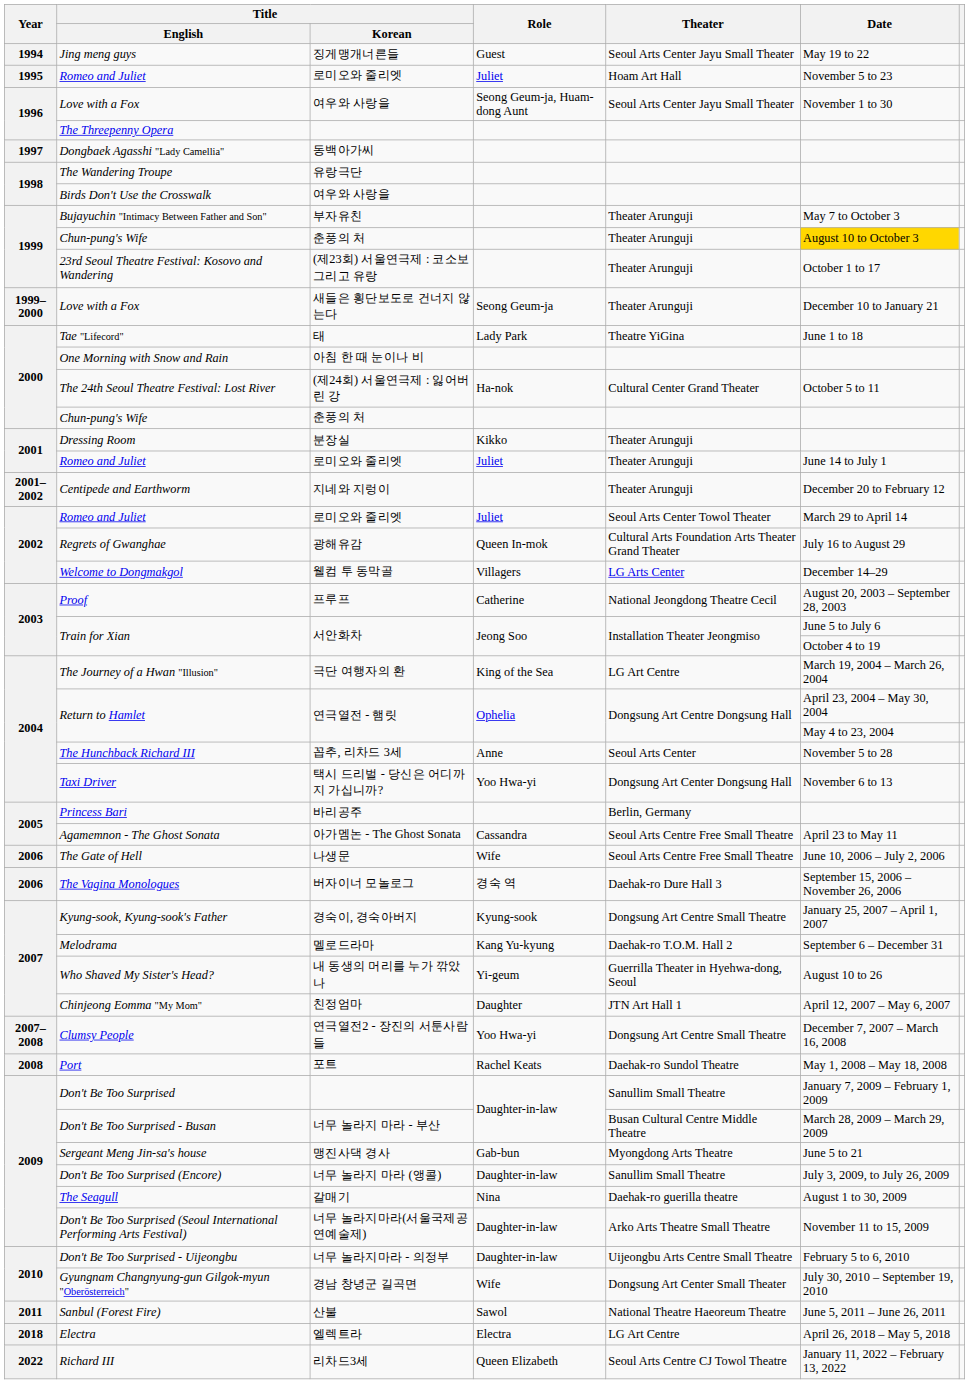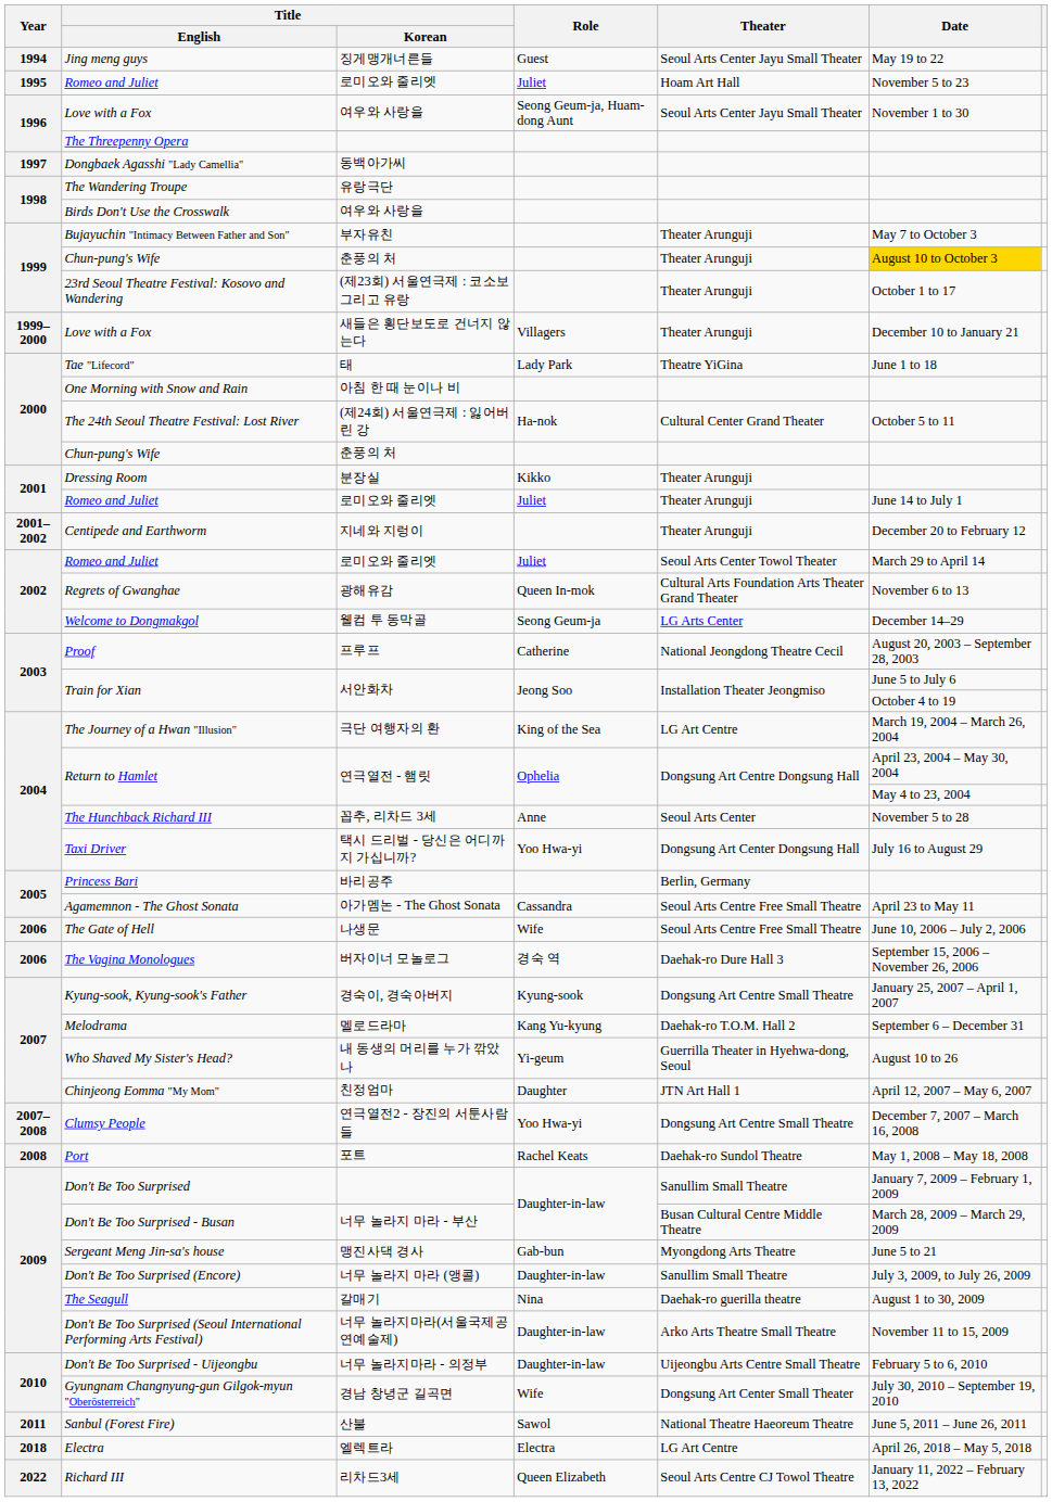1999–2000 / Love with a Fox | Role: Seong Geum-ja -> Villagers
Regrets of Gwanghae | Date: July 16 to August 29 -> November 6 to 13
Welcome to Dongmakgol | Role: Villagers -> Seong Geum-ja
Taxi Driver | Date: November 6 to 13 -> July 16 to August 29
